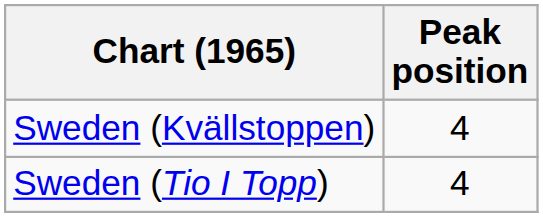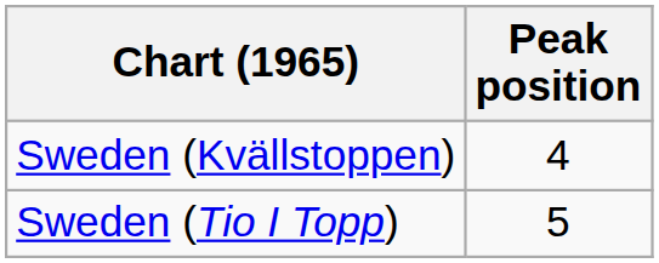Sweden (Tio I Topp) | Peak position: 4 -> 5
